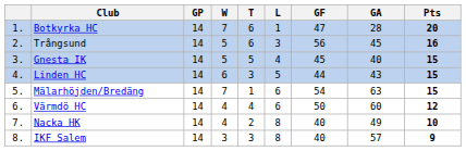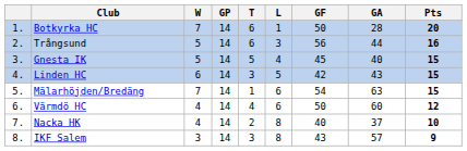columns swapped: GP <-> W
Botkyrka HC | GF: 47 -> 50
Trångsund | GA: 45 -> 44
Linden HC | GF: 44 -> 42
Nacka HK | GA: 49 -> 37
IKF Salem | GF: 40 -> 43
